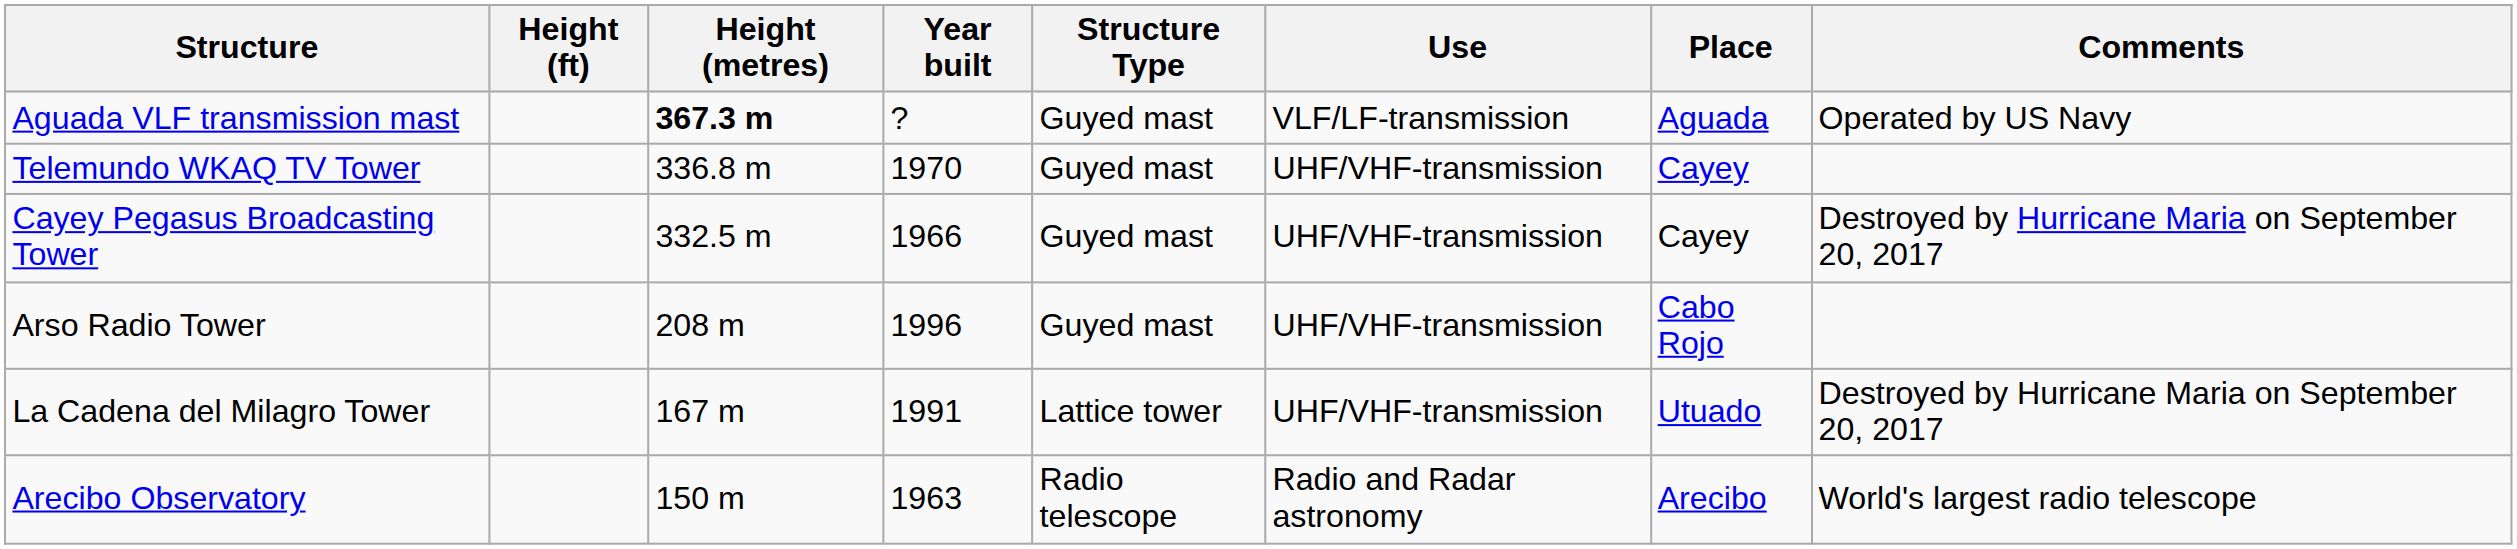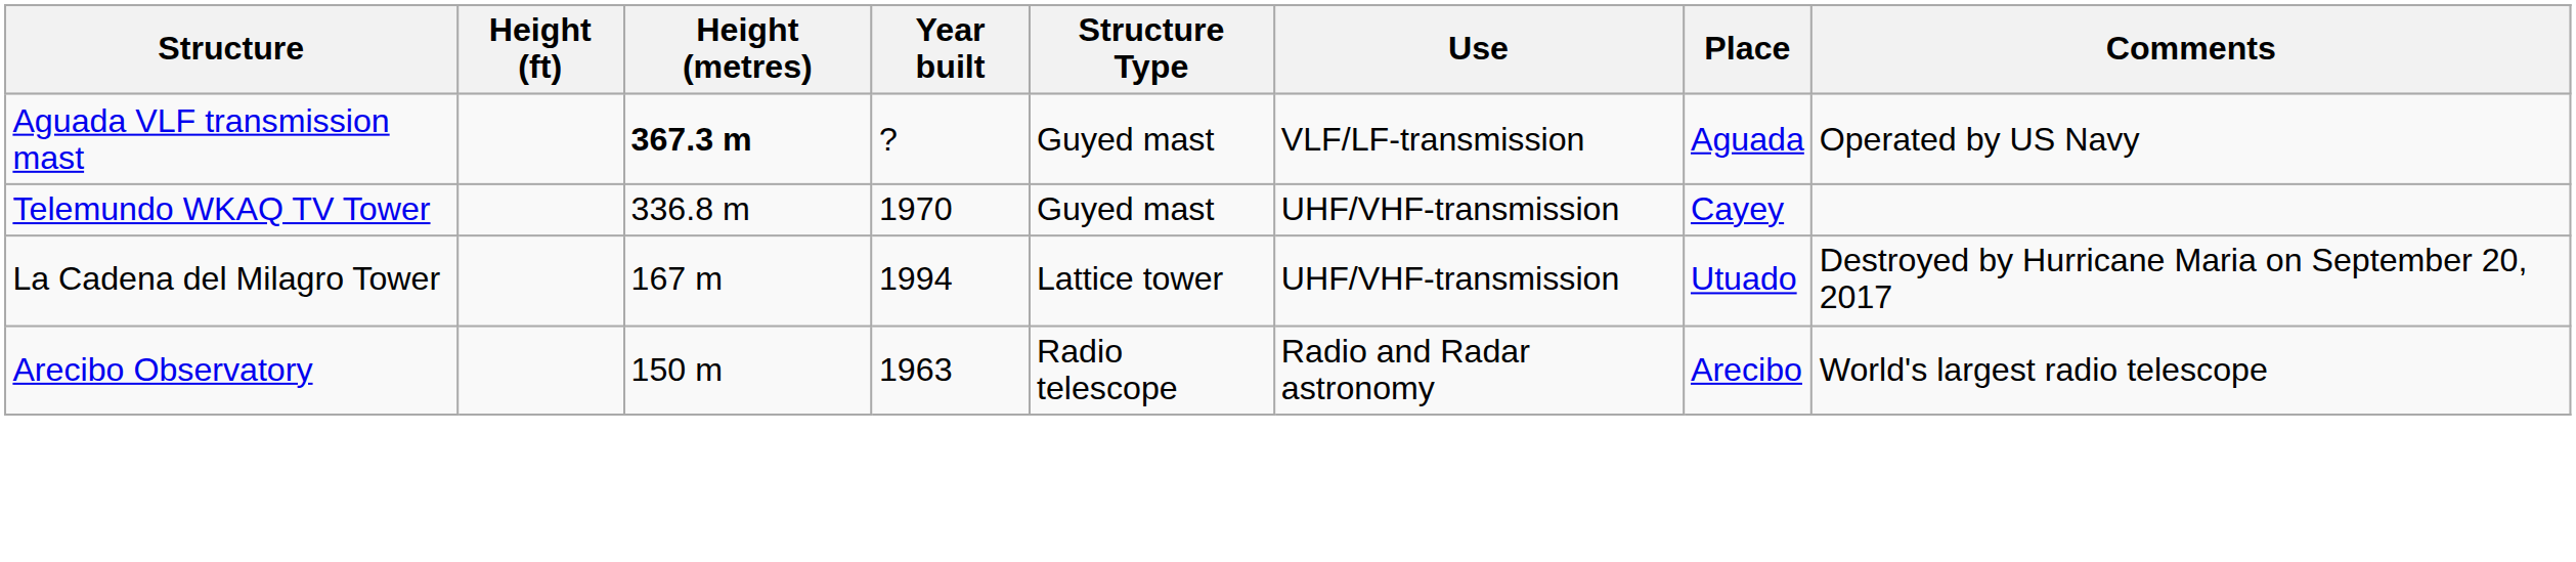- row: Cayey Pegasus Broadcasting Tower | 332.5 m | 1966 | Guyed mast | UHF/VHF-transmission | Cayey | Destroyed by Hurricane Maria on September 20, 2017
- row: Arso Radio Tower | 208 m | 1996 | Guyed mast | UHF/VHF-transmission | Cabo Rojo
La Cadena del Milagro Tower | Year built: 1991 -> 1994
